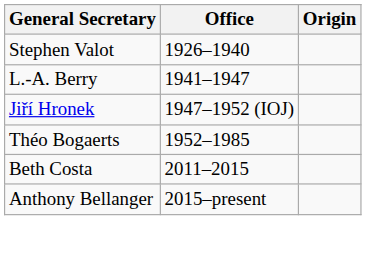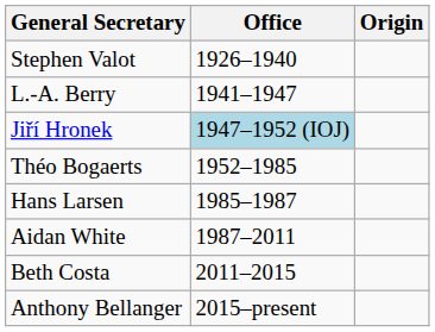Jiří Hronek | Office: no background -> lightblue background
+ row: Hans Larsen | 1985–1987
+ row: Aidan White | 1987–2011
